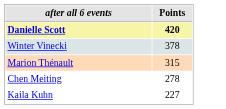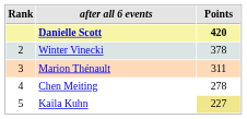+ column: Rank | 2 | 3 | 4 | 5
Marion Thénault | Points: 315 -> 311
Kaila Kuhn | Points: no background -> khaki background
